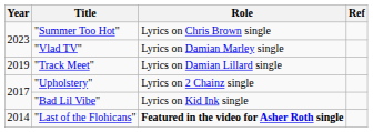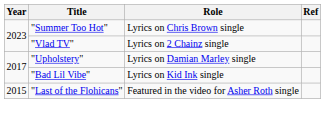"Vlad TV" | Role: Lyrics on Damian Marley single -> Lyrics on 2 Chainz single
- row: 2019 | "Track Meet" | Lyrics on Damian Lillard single
"Upholstery" | Role: Lyrics on 2 Chainz single -> Lyrics on Damian Marley single
"Last of the Flohicans" | Year: 2014 -> 2015
"Last of the Flohicans" | Role: bold -> normal
